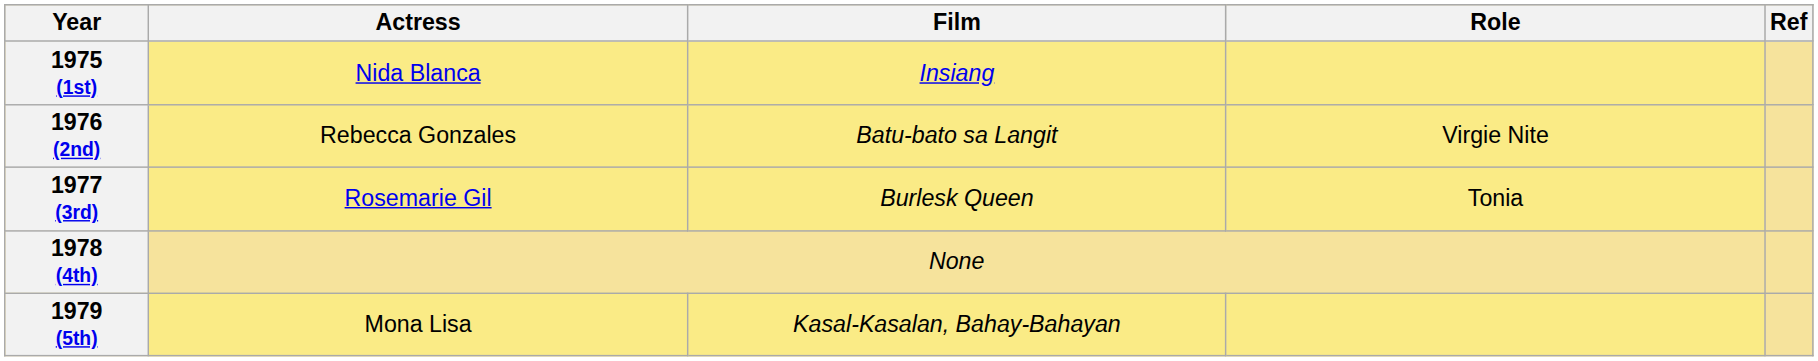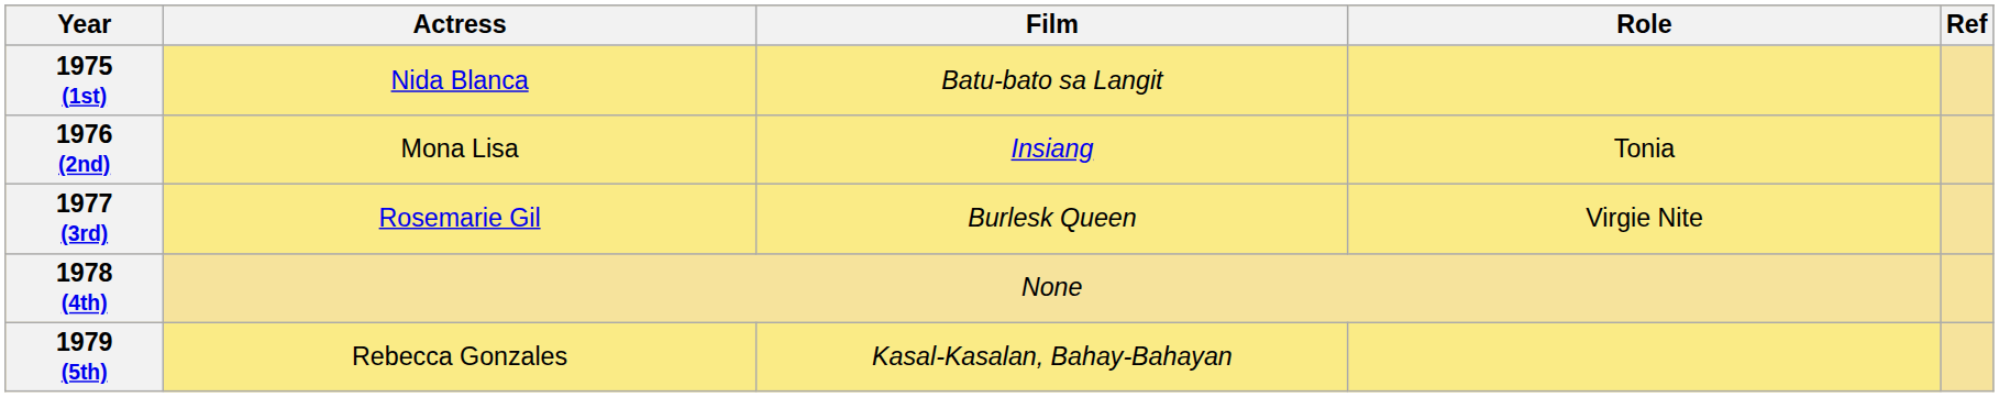1975 (1st) | Film: Insiang -> Batu-bato sa Langit
1976 (2nd) | Actress: Rebecca Gonzales -> Mona Lisa
1976 (2nd) | Film: Batu-bato sa Langit -> Insiang
1976 (2nd) | Role: Virgie Nite -> Tonia
1977 (3rd) | Role: Tonia -> Virgie Nite
1979 (5th) | Actress: Mona Lisa -> Rebecca Gonzales
